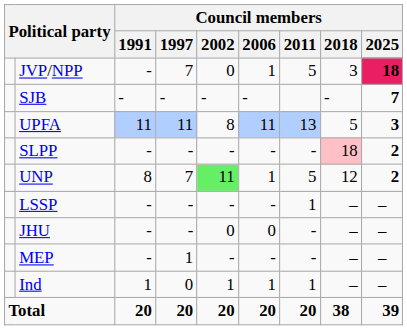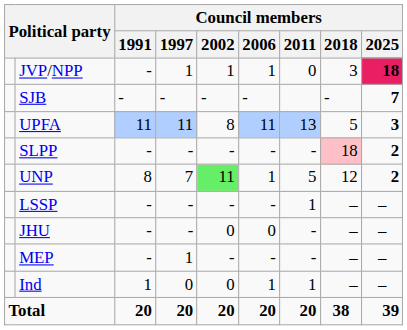JVP/NPP | Council members / 1997: 7 -> 1
JVP/NPP | Council members / 2002: 0 -> 1
JVP/NPP | Council members / 2011: 5 -> 0
Ind | Council members / 2002: 1 -> 0
